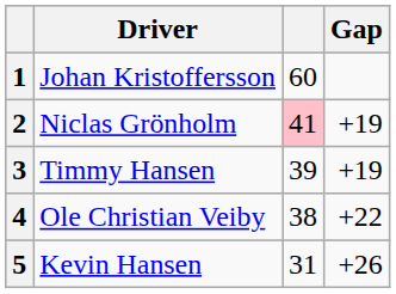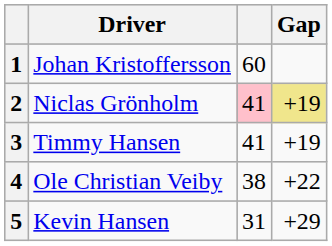2 | Gap: no background -> khaki background
3 | column 3: 39 -> 41
5 | Gap: +26 -> +29
